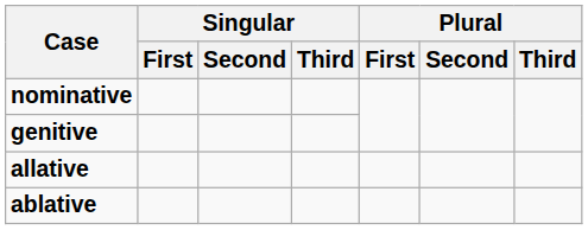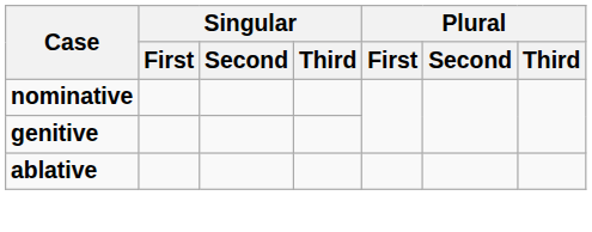- row: allative
